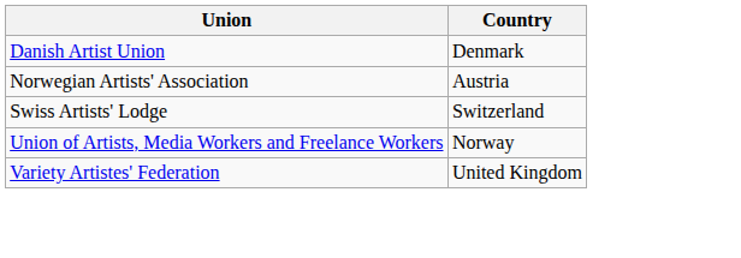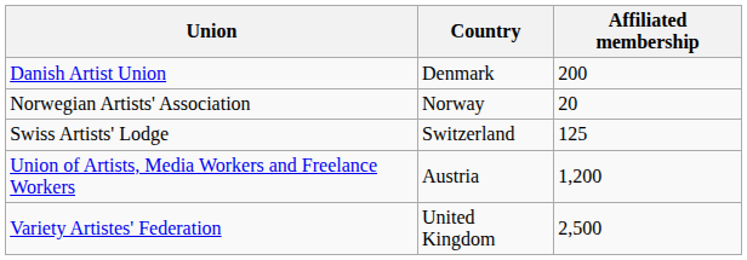+ column: Affiliated membership | 200 | 20 | 125 | 1,200 | 2,500
Norwegian Artists' Association | Country: Austria -> Norway
Union of Artists, Media Workers and Freelance Workers | Country: Norway -> Austria
